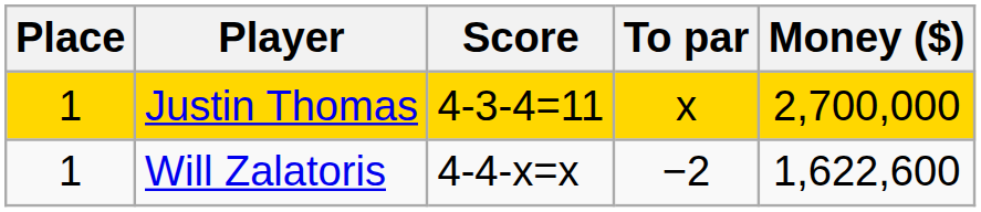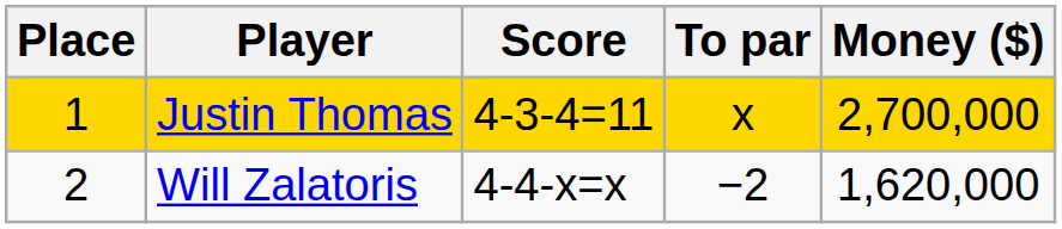Will Zalatoris | Place: 1 -> 2
Will Zalatoris | Money ($): 1,622,600 -> 1,620,000
